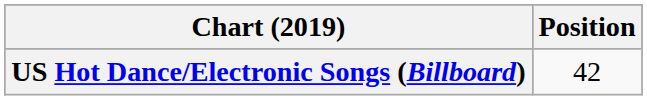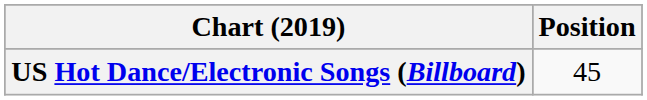US Hot Dance/Electronic Songs (Billboard) | Position: 42 -> 45
